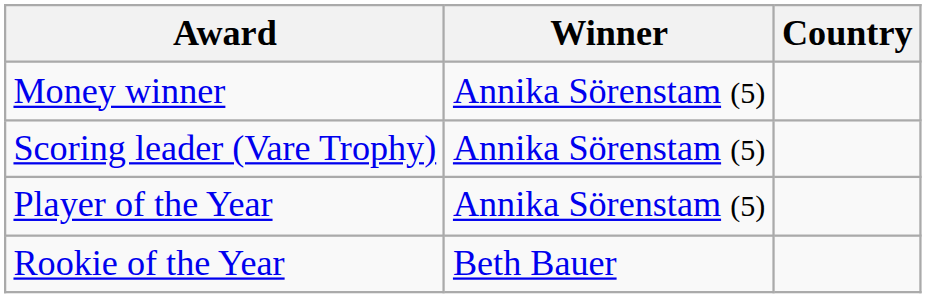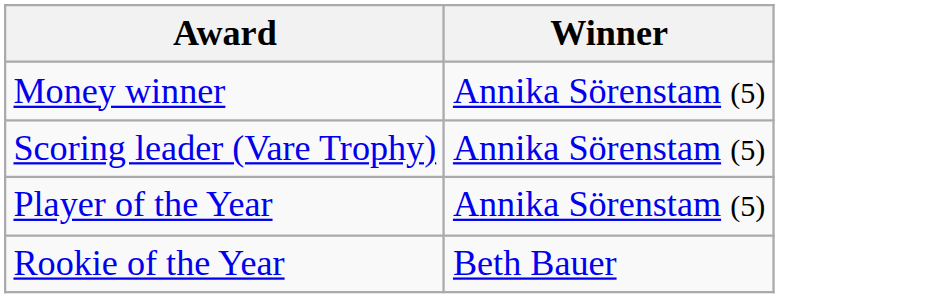- column: Country
